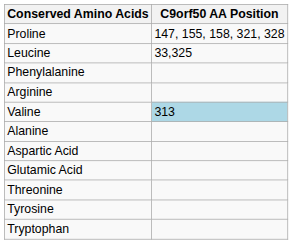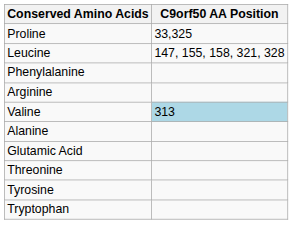Proline | C9orf50 AA Position: 147, 155, 158, 321, 328 -> 33,325
Leucine | C9orf50 AA Position: 33,325 -> 147, 155, 158, 321, 328
- row: Aspartic Acid
